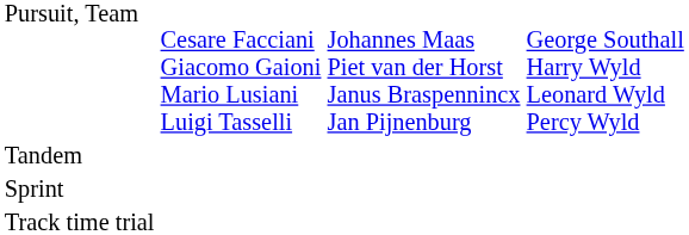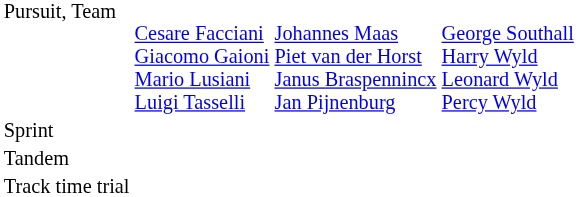rows swapped: Sprint <-> Tandem
